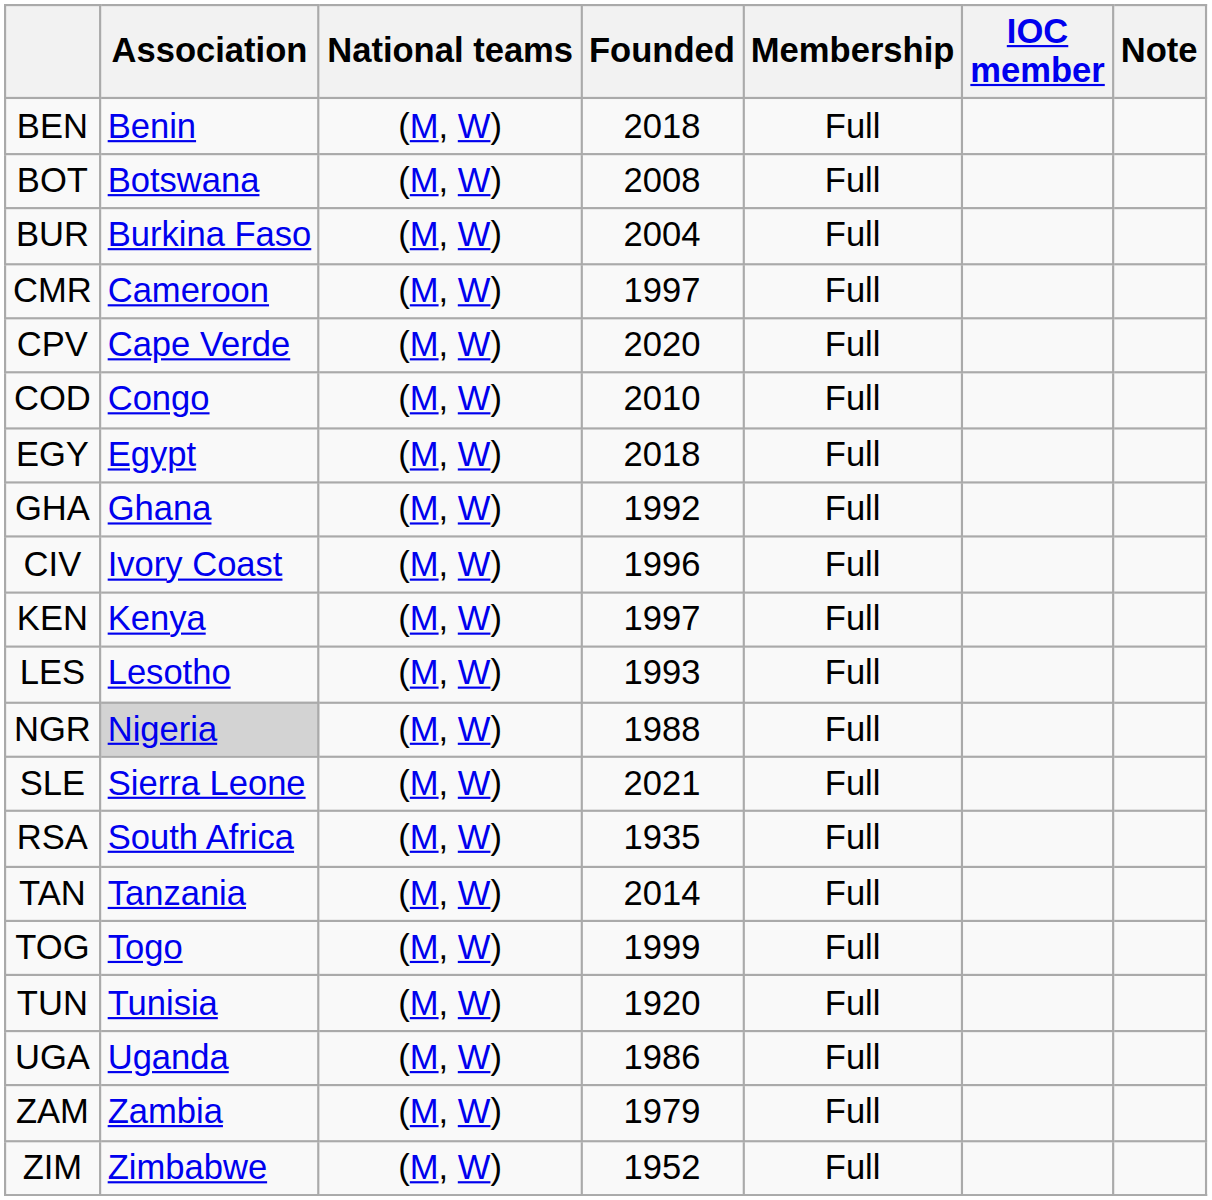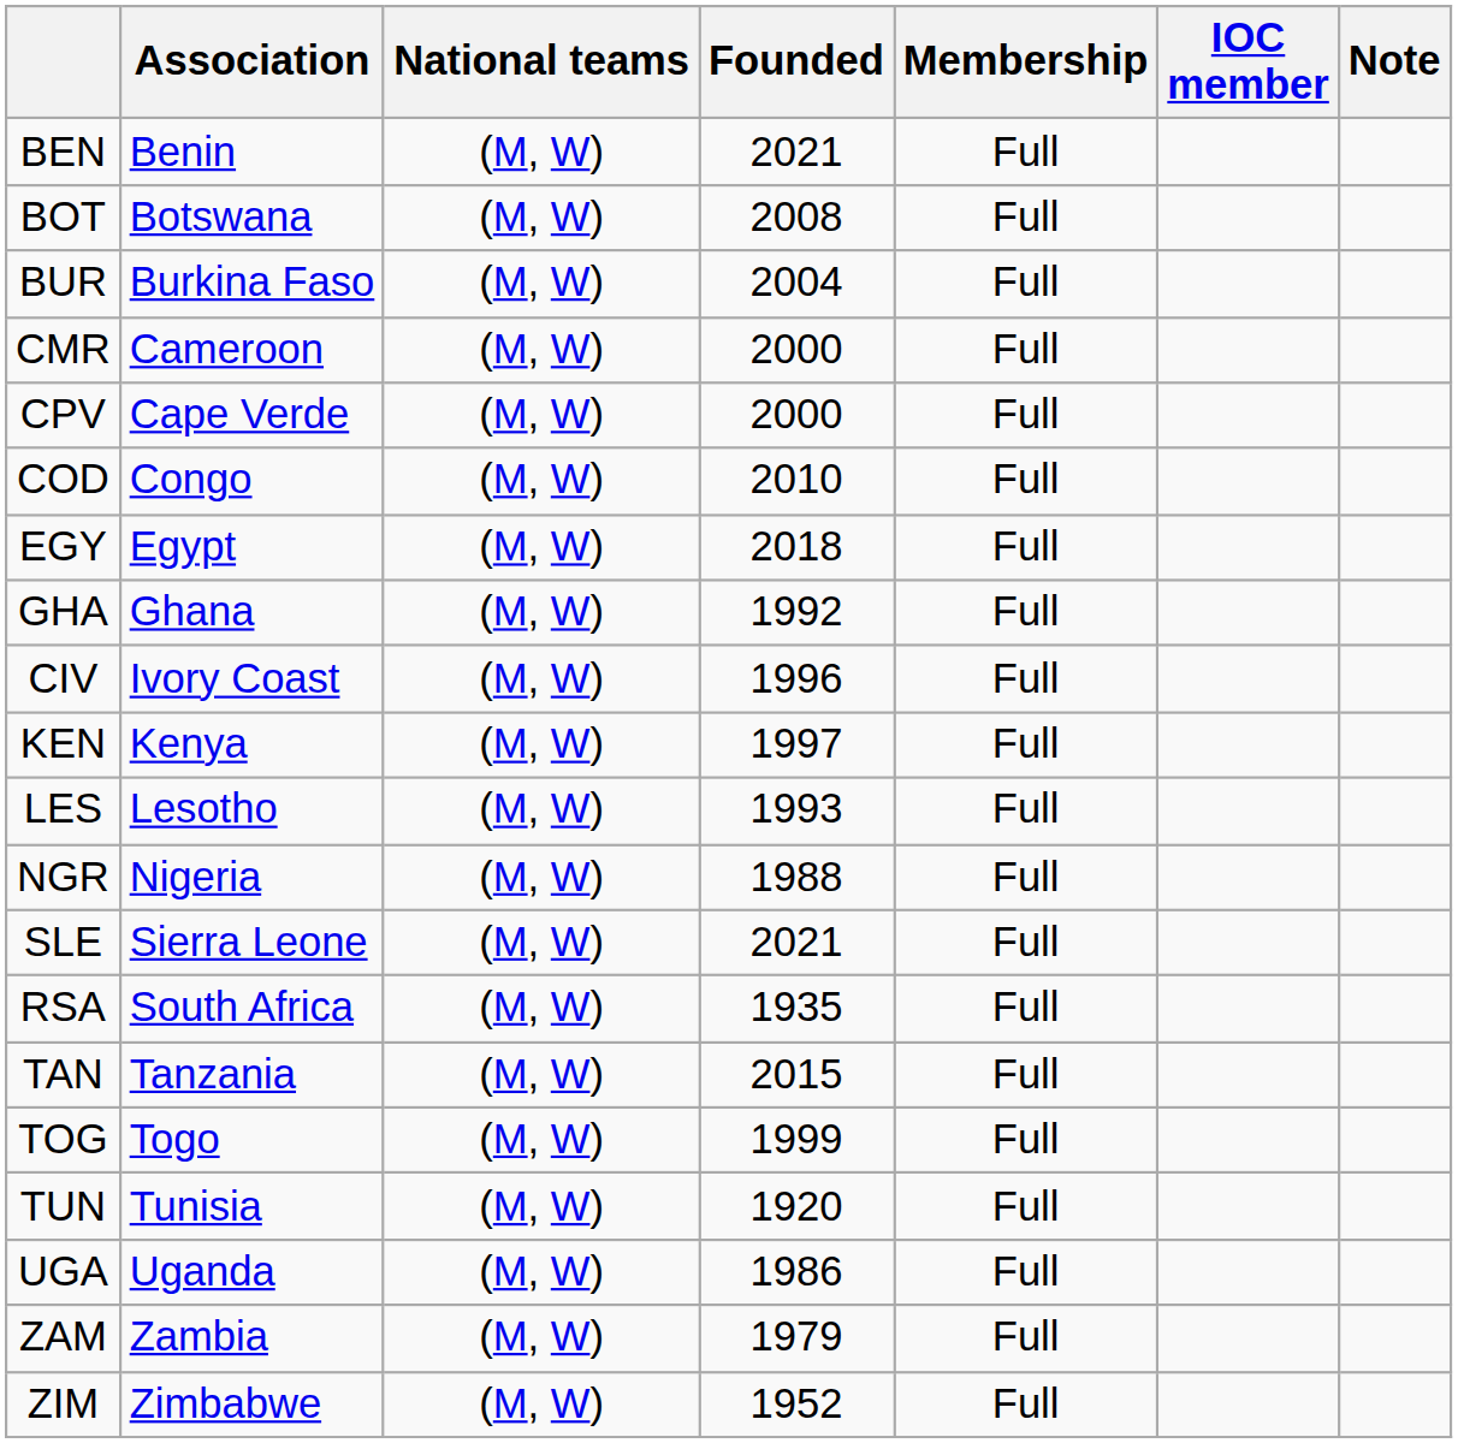BEN | Founded: 2018 -> 2021
CMR | Founded: 1997 -> 2000
CPV | Founded: 2020 -> 2000
NGR | Association: lightgrey background -> no background
TAN | Founded: 2014 -> 2015
